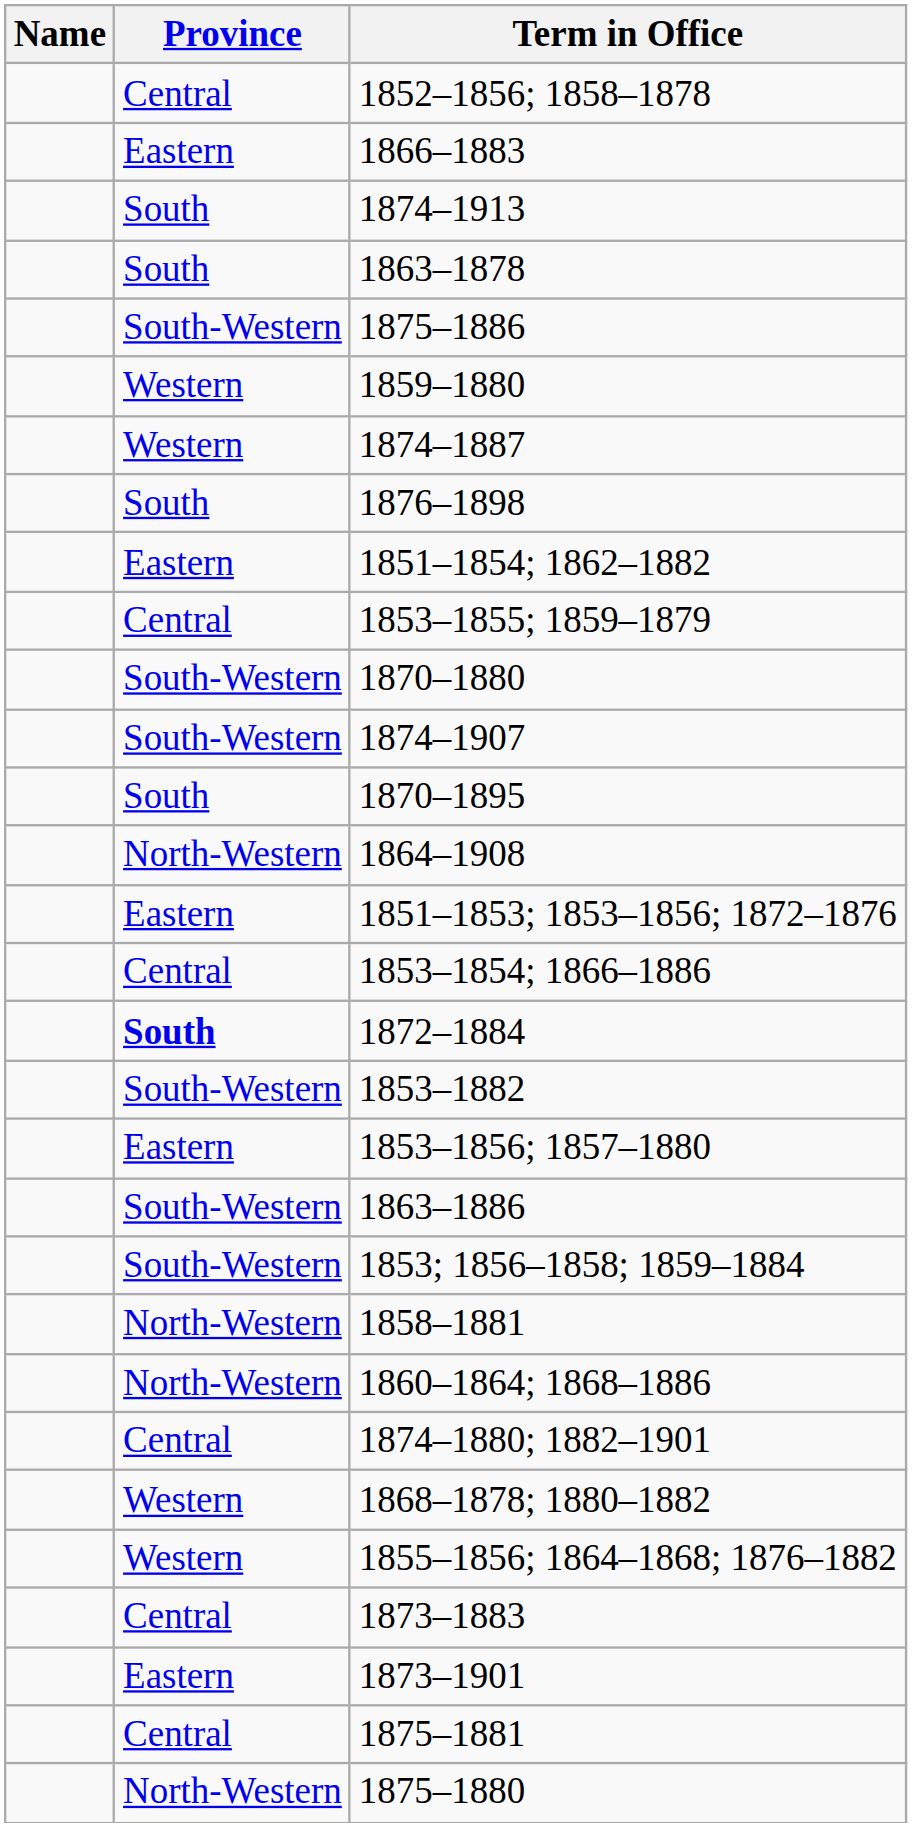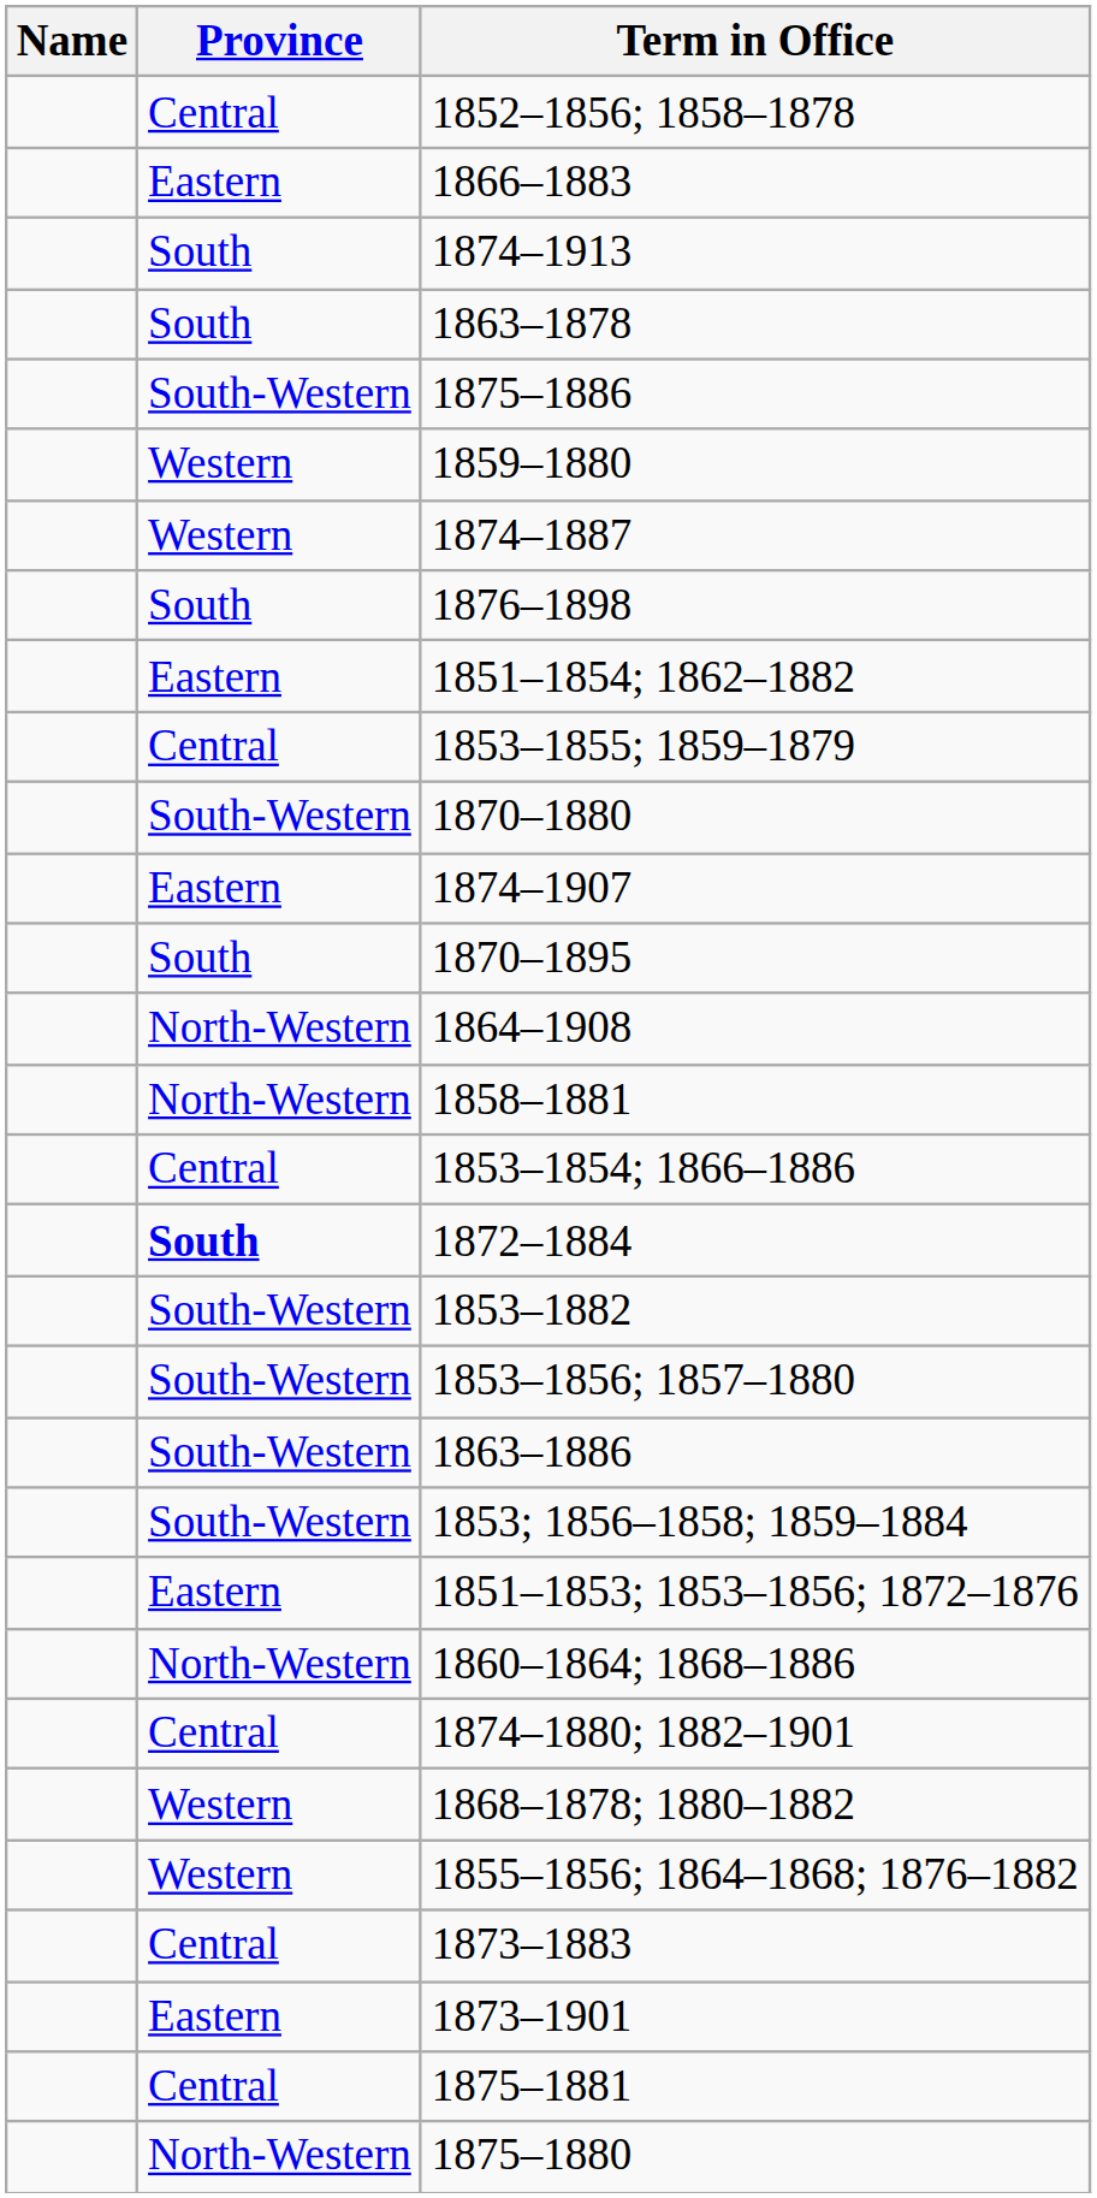1874–1907 | Province: South-Western -> Eastern
rows swapped: 1858–1881 <-> 1851–1853; 1853–1856; 1872–1876
1853–1856; 1857–1880 | Province: Eastern -> South-Western
